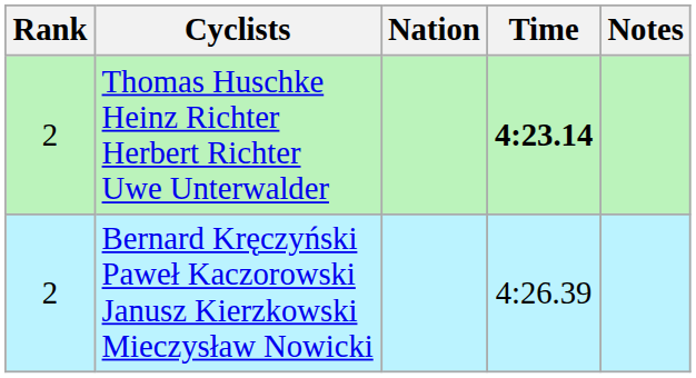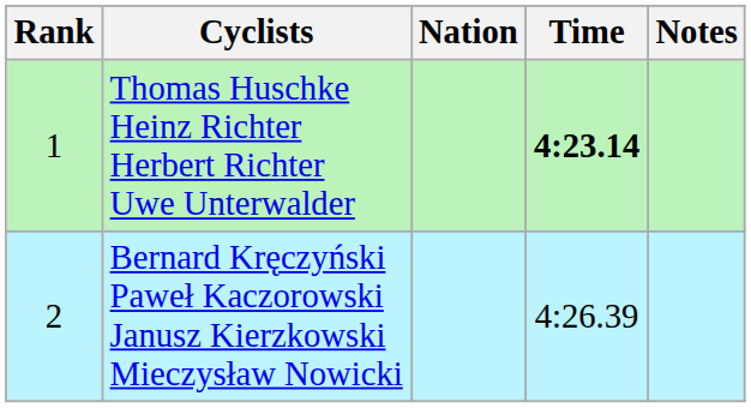Thomas Huschke Heinz Richter Herbert Richter Uwe Unterwalder | Rank: 2 -> 1
